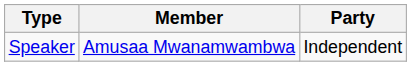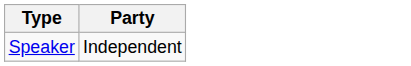- column: Member | Amusaa Mwanamwambwa
